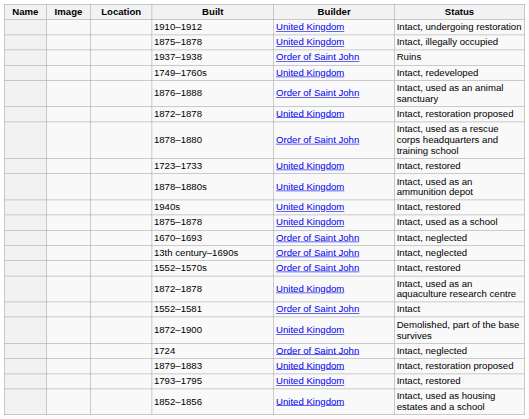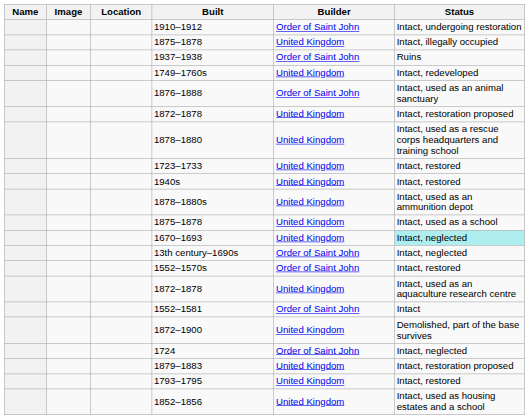1910–1912 | Builder: United Kingdom -> Order of Saint John
1878–1880 | Builder: Order of Saint John -> United Kingdom
rows swapped: 1940s <-> 1878–1880s
1670–1693 | Builder: Order of Saint John -> United Kingdom
1670–1693 | Status: no background -> paleturquoise background
